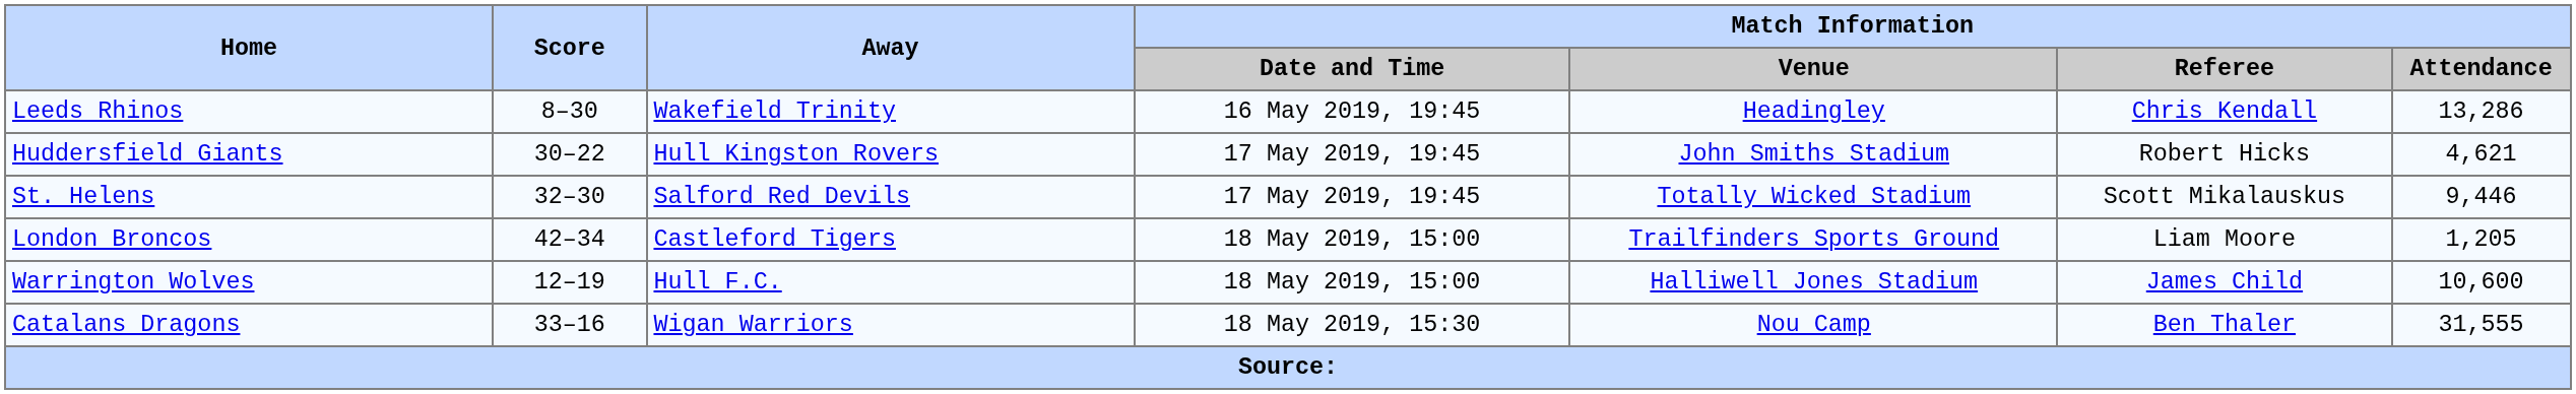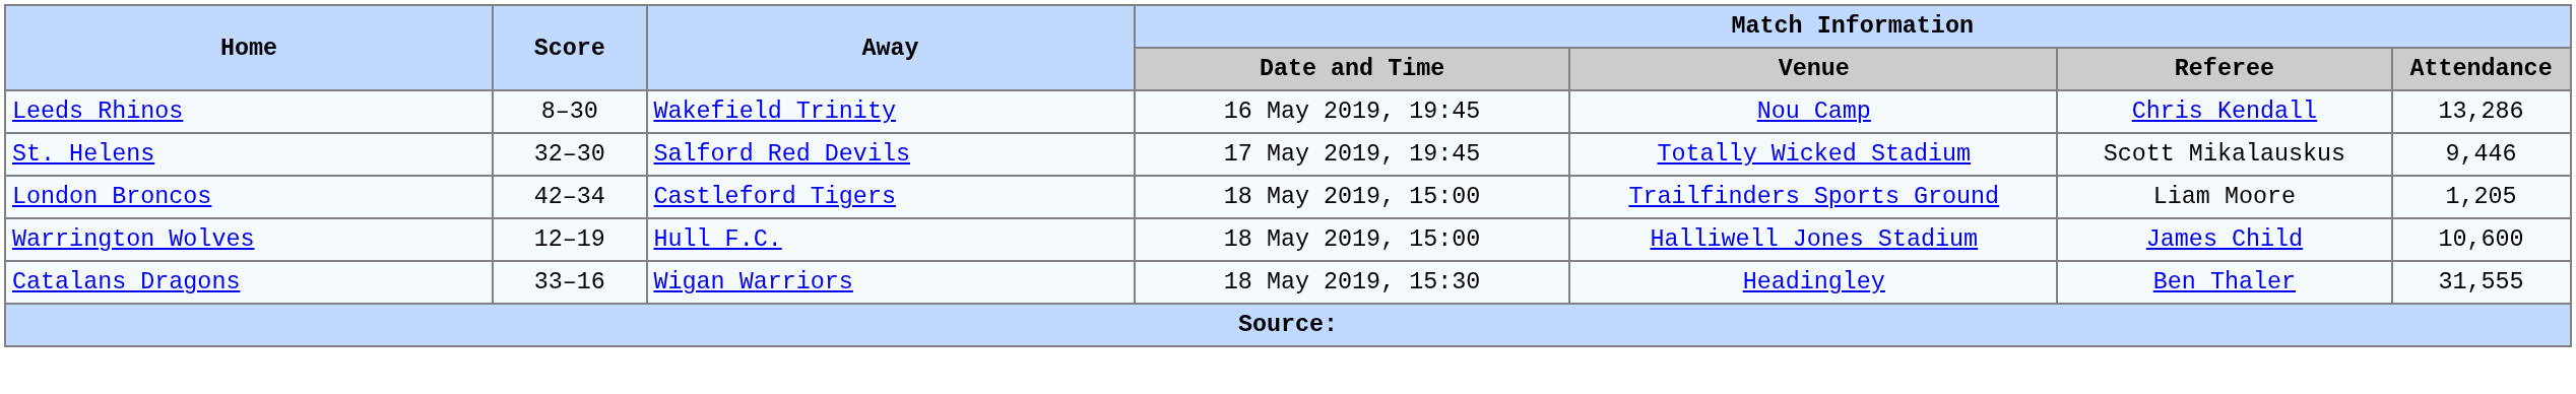Leeds Rhinos | Match Information / Venue: Headingley -> Nou Camp
- row: Huddersfield Giants | 30–22 | Hull Kingston Rovers | 17 May 2019, 19:45 | John Smiths Stadium | Robert Hicks | 4,621
Catalans Dragons | Match Information / Venue: Nou Camp -> Headingley
